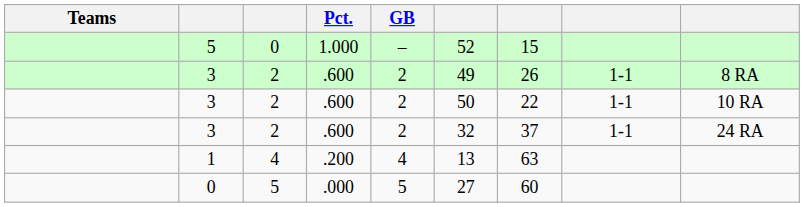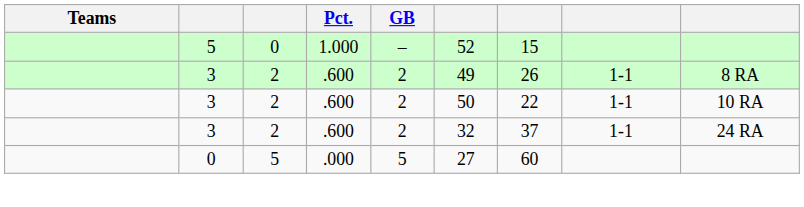- row: 1 | 4 | .200 | 4 | 13 | 63
